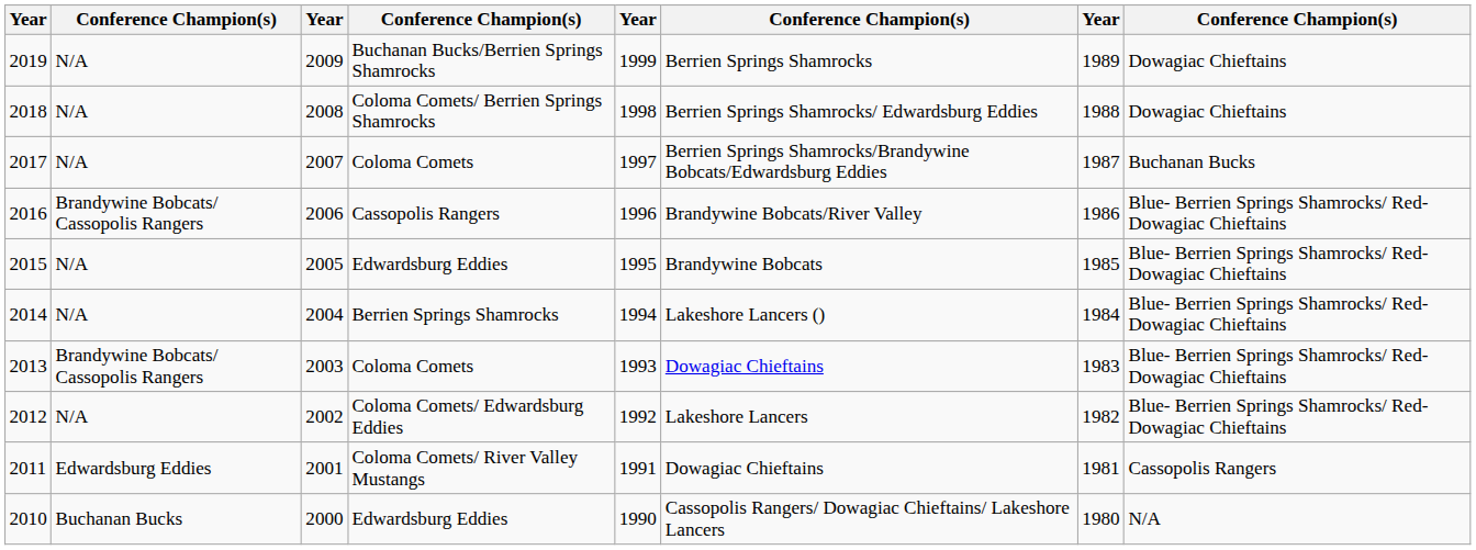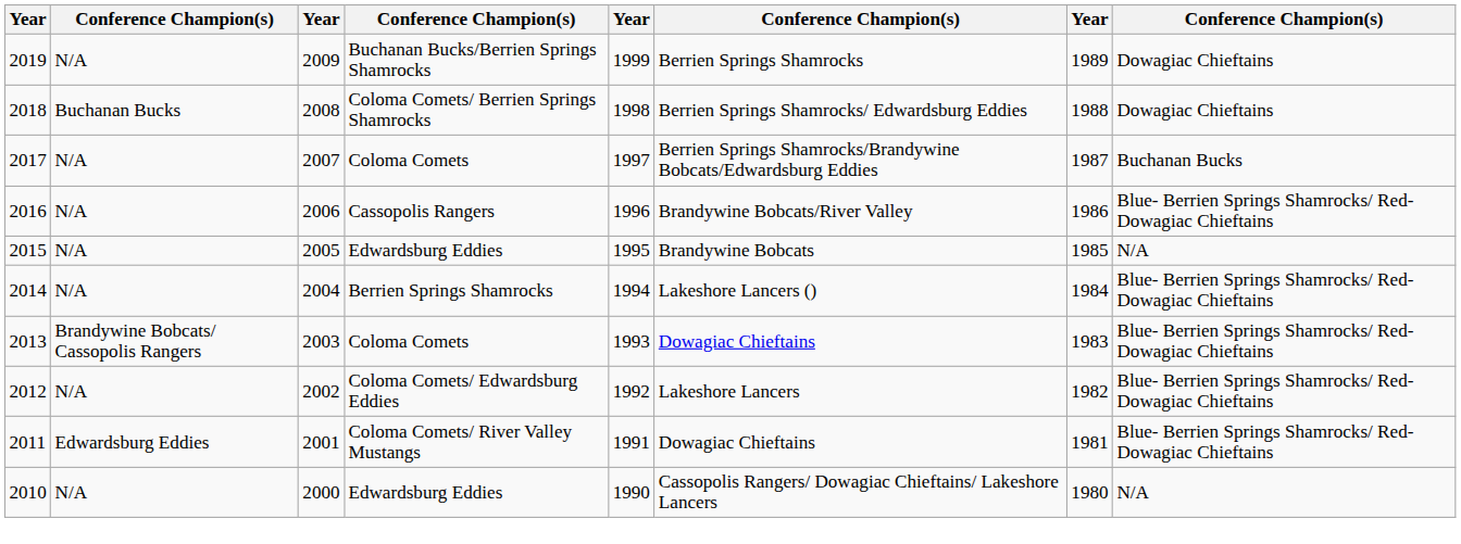2018 | column 2: N/A -> Buchanan Bucks
2016 | column 2: Brandywine Bobcats/ Cassopolis Rangers -> N/A
2015 | column 8: Blue- Berrien Springs Shamrocks/ Red- Dowagiac Chieftains -> N/A
2011 | column 8: Cassopolis Rangers -> Blue- Berrien Springs Shamrocks/ Red- Dowagiac Chieftains
2010 | column 2: Buchanan Bucks -> N/A
